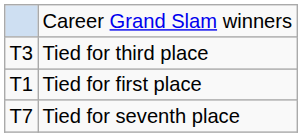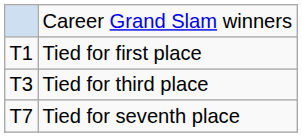rows swapped: Tied for first place <-> Tied for third place
